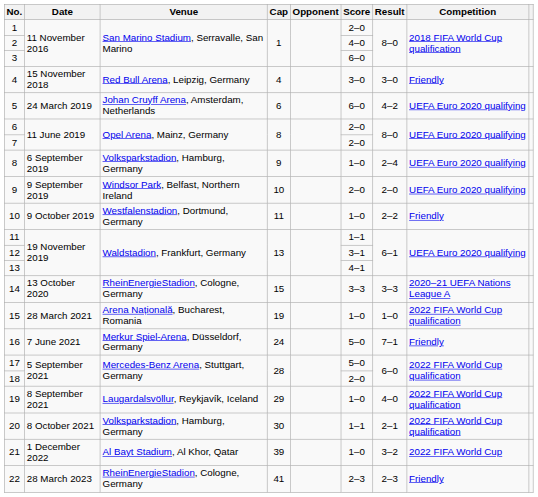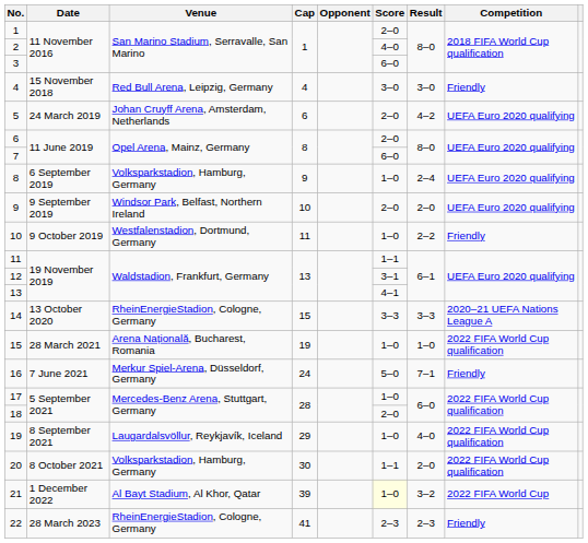5 | Score: 6–0 -> 2–0
7 | Score: 2–0 -> 6–0
17 | Score: 5–0 -> 1–0
20 | Result: 2–1 -> 2–0
21 | Score: no background -> lightyellow background
